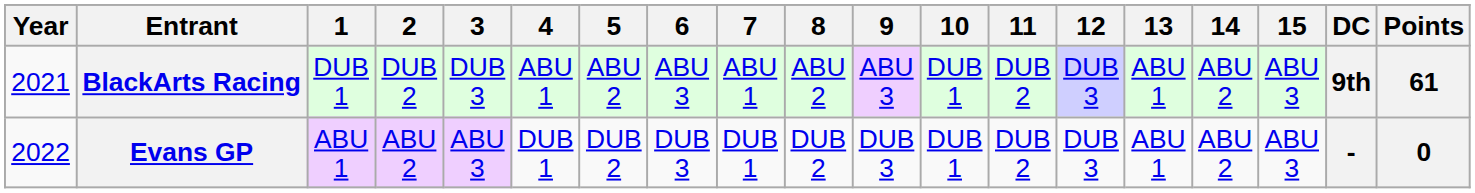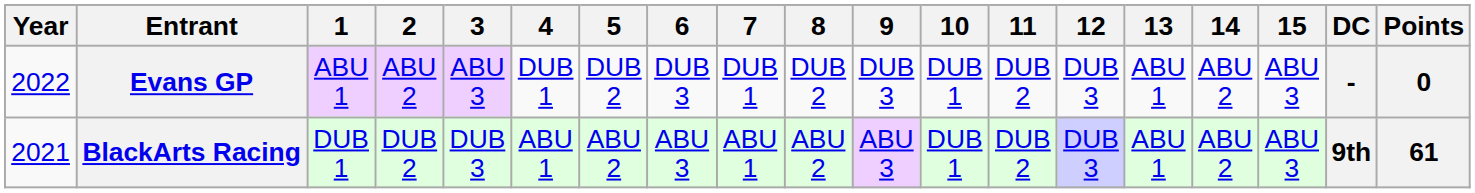rows swapped: BlackArts Racing <-> Evans GP
